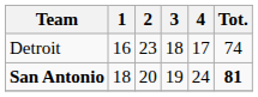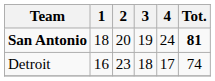rows swapped: Detroit <-> San Antonio
